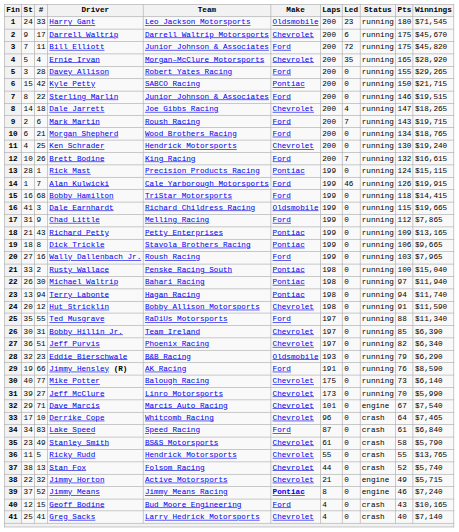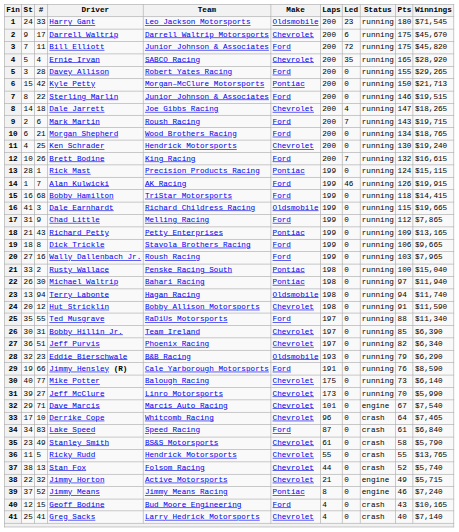Ernie Irvan | Team: Morgan–McClure Motorsports -> SABCO Racing
Kyle Petty | Team: SABCO Racing -> Morgan–McClure Motorsports
Kyle Petty | Winnings: $21,715 -> $21,713
Alan Kulwicki | Team: Cale Yarborough Motorsports -> AK Racing
Dick Trickle | Make: Pontiac -> Ford
Terry Labonte | Make: Pontiac -> Oldsmobile
Jimmy Hensley (R) | Team: AK Racing -> Cale Yarborough Motorsports
Jimmy Means | Make: bold -> normal
